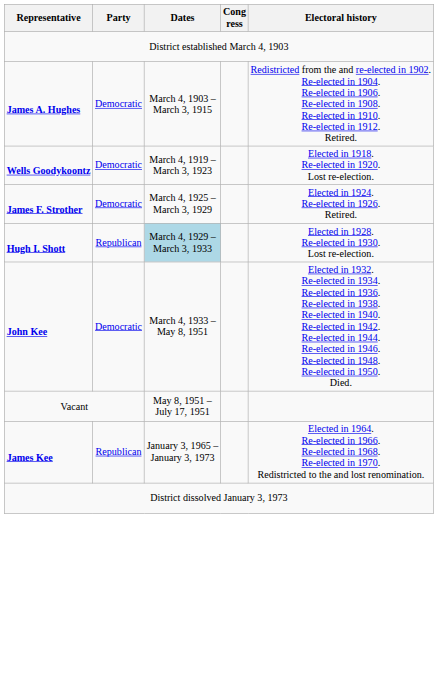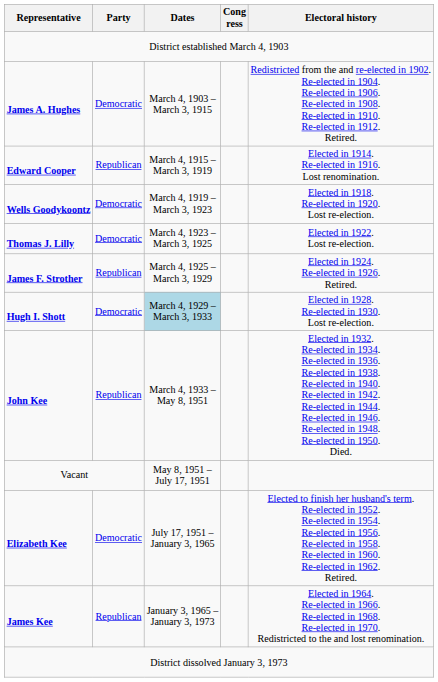+ row: Edward Cooper | Republican | March 4, 1915 – March 3, 1919 | Elected in 1914. Re-elected in 1916. Lost renomination.
+ row: Thomas J. Lilly | Democratic | March 4, 1923 – March 3, 1925 | Elected in 1922. Lost re-election.
James F. Strother | Party: Democratic -> Republican
Hugh I. Shott | Party: Republican -> Democratic
John Kee | Party: Democratic -> Republican
+ row: Elizabeth Kee | Democratic | July 17, 1951 – January 3, 1965 | Elected to finish her husband's term. Re-elected in 1952. Re-elected in 1954. Re-elected in 1956. Re-elected in 1958. Re-elected in 1960. Re-elected in 1962. Retired.
